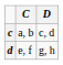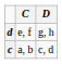rows swapped: c <-> d
